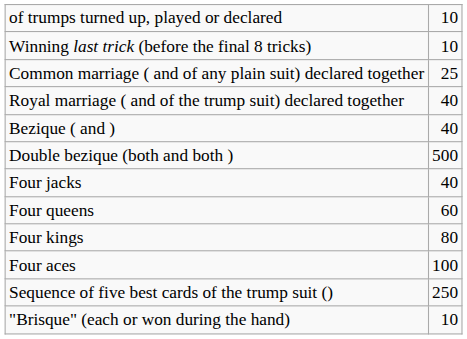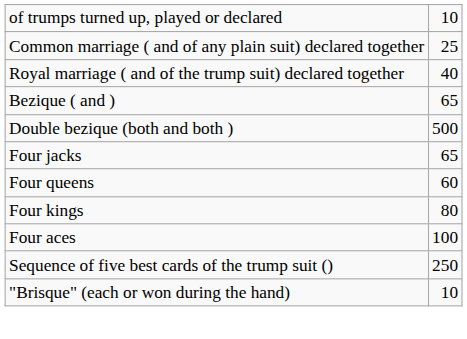- row: Winning last trick (before the final 8 tricks) | 10
Bezique ( and ) | column 2: 40 -> 65
Four jacks | column 2: 40 -> 65
